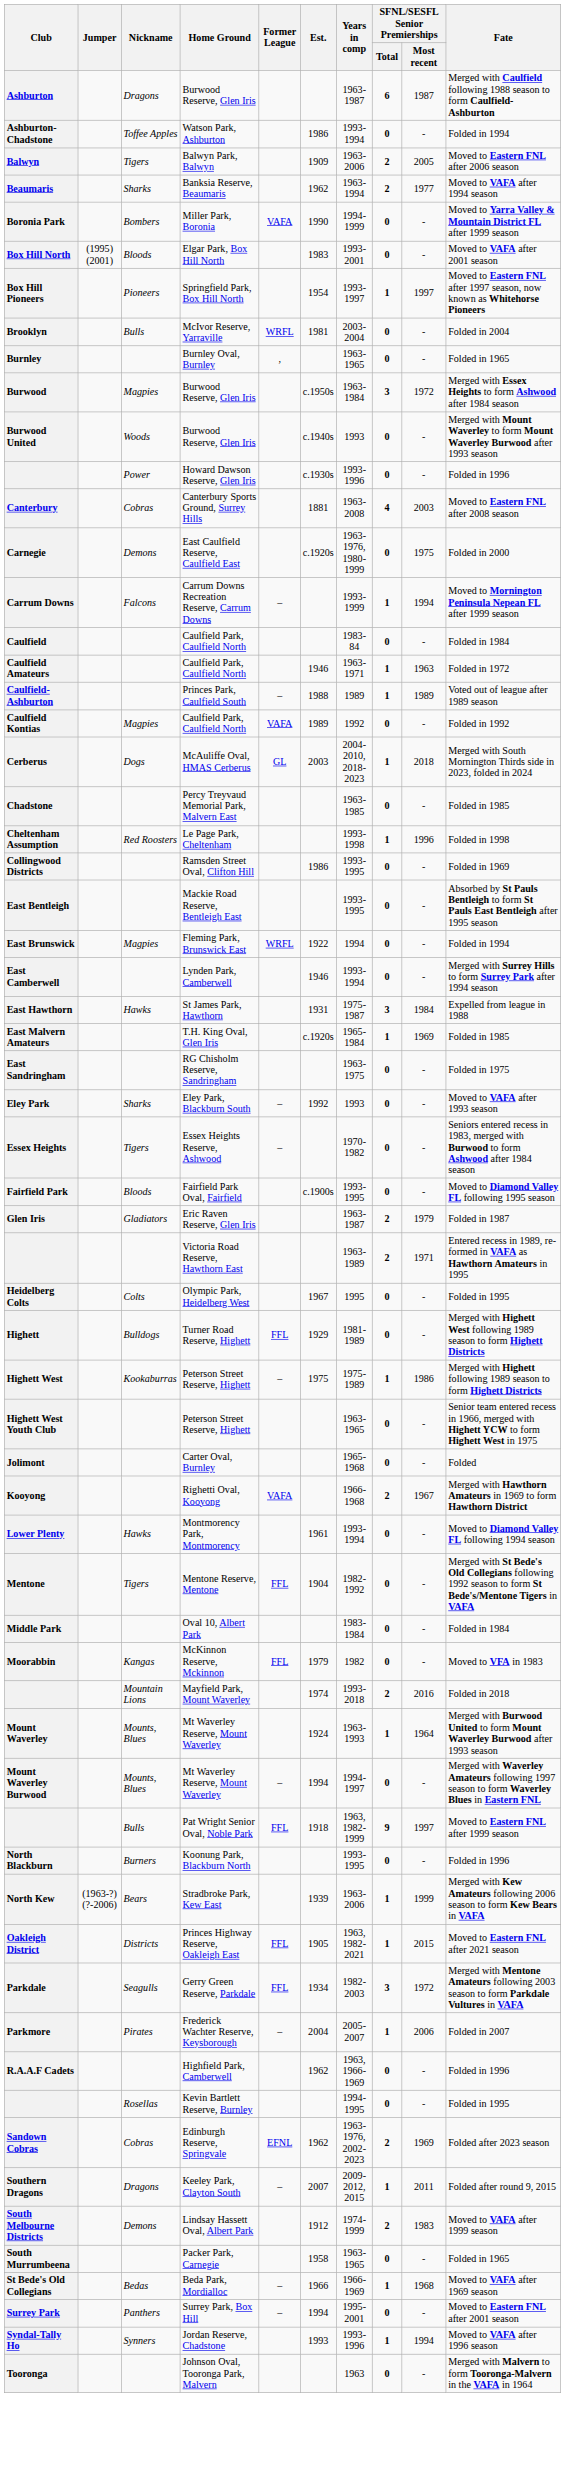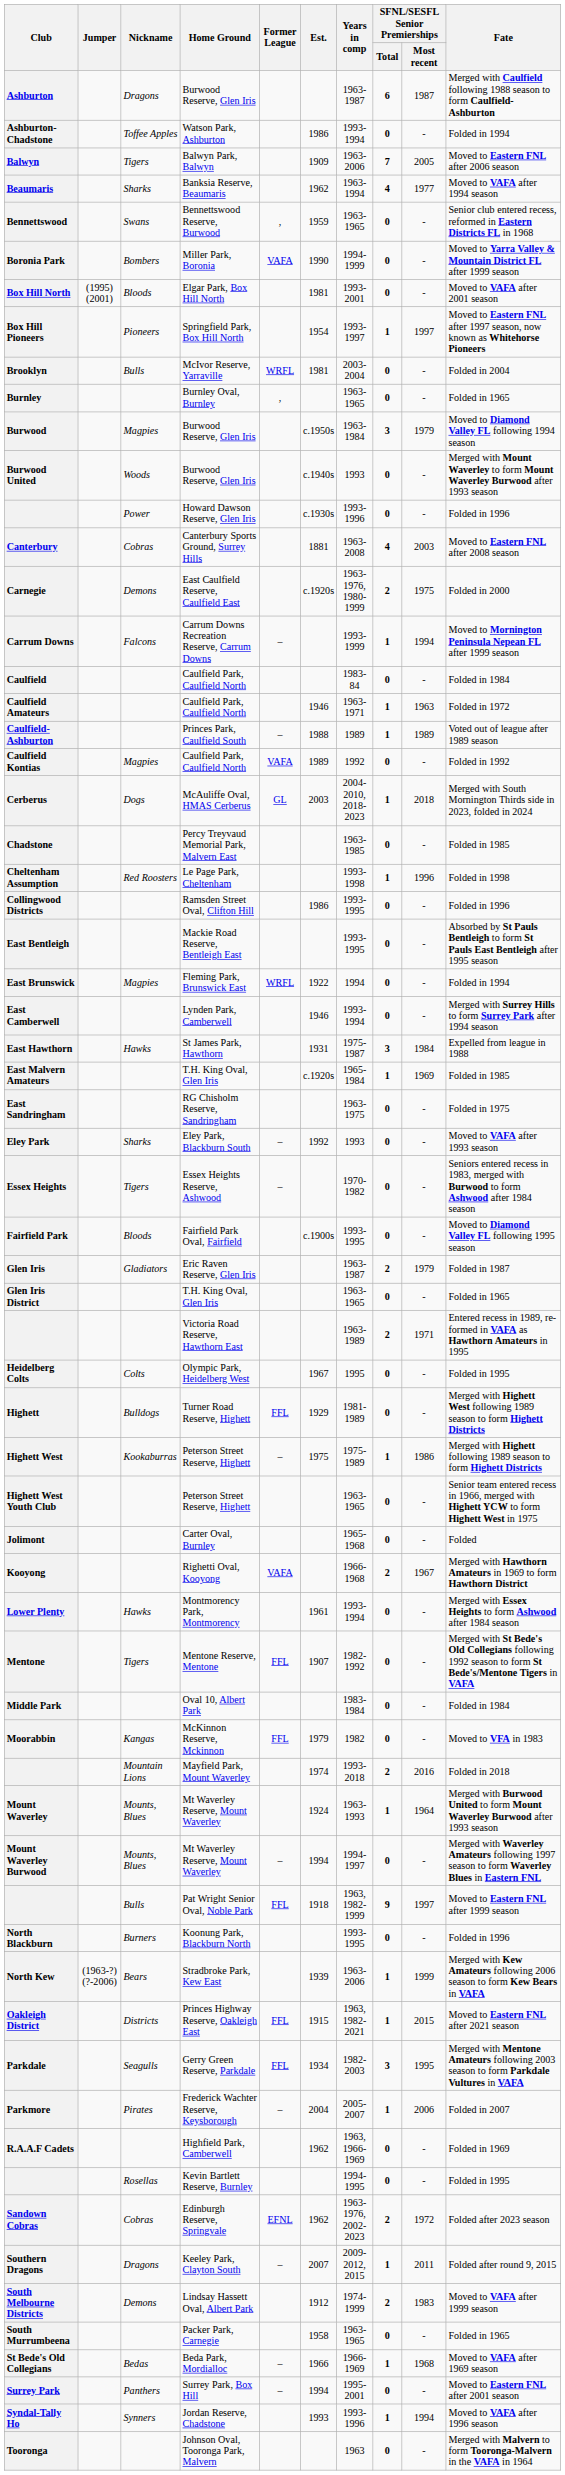Balwyn | SFNL/SESFL Senior Premierships / Total: 2 -> 7
Beaumaris | SFNL/SESFL Senior Premierships / Total: 2 -> 4
+ row: Bennettswood | Swans | Bennettswood Reserve, Burwood | , | 1959 | 1963-1965 | 0 | - | Senior club entered recess, reformed in Eastern Districts FL in 1968
Box Hill North | Est.: 1983 -> 1981
Burwood | SFNL/SESFL Senior Premierships / Most recent: 1972 -> 1979
Burwood | Fate: Merged with Essex Heights to form Ashwood after 1984 season -> Moved to Diamond Valley FL following 1994 season
Carnegie | SFNL/SESFL Senior Premierships / Total: 0 -> 2
Collingwood Districts | Fate: Folded in 1969 -> Folded in 1996
+ row: Glen Iris District | T.H. King Oval, Glen Iris | 1963-1965 | 0 | - | Folded in 1965
Lower Plenty | Fate: Moved to Diamond Valley FL following 1994 season -> Merged with Essex Heights to form Ashwood after 1984 season
Mentone | Est.: 1904 -> 1907
Oakleigh District | Est.: 1905 -> 1915
Parkdale | SFNL/SESFL Senior Premierships / Most recent: 1972 -> 1995
R.A.A.F Cadets | Fate: Folded in 1996 -> Folded in 1969
Sandown Cobras | SFNL/SESFL Senior Premierships / Most recent: 1969 -> 1972
